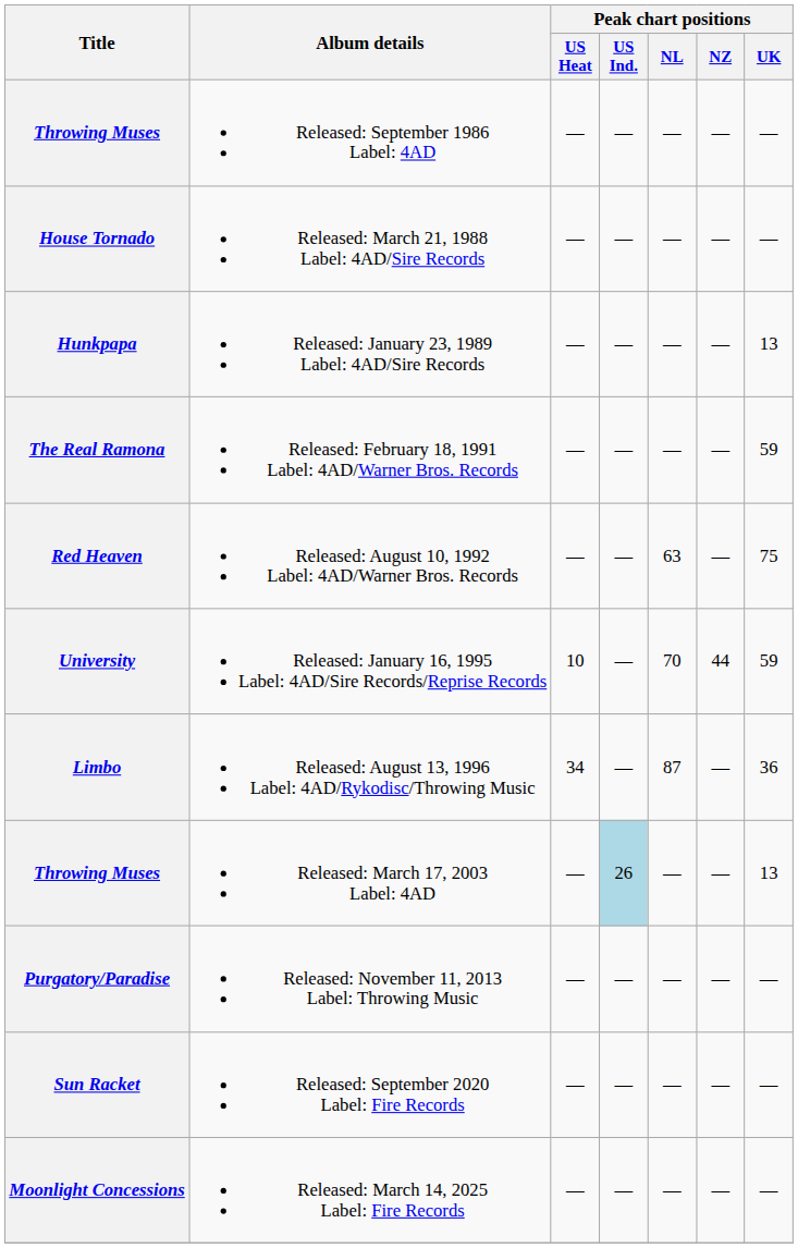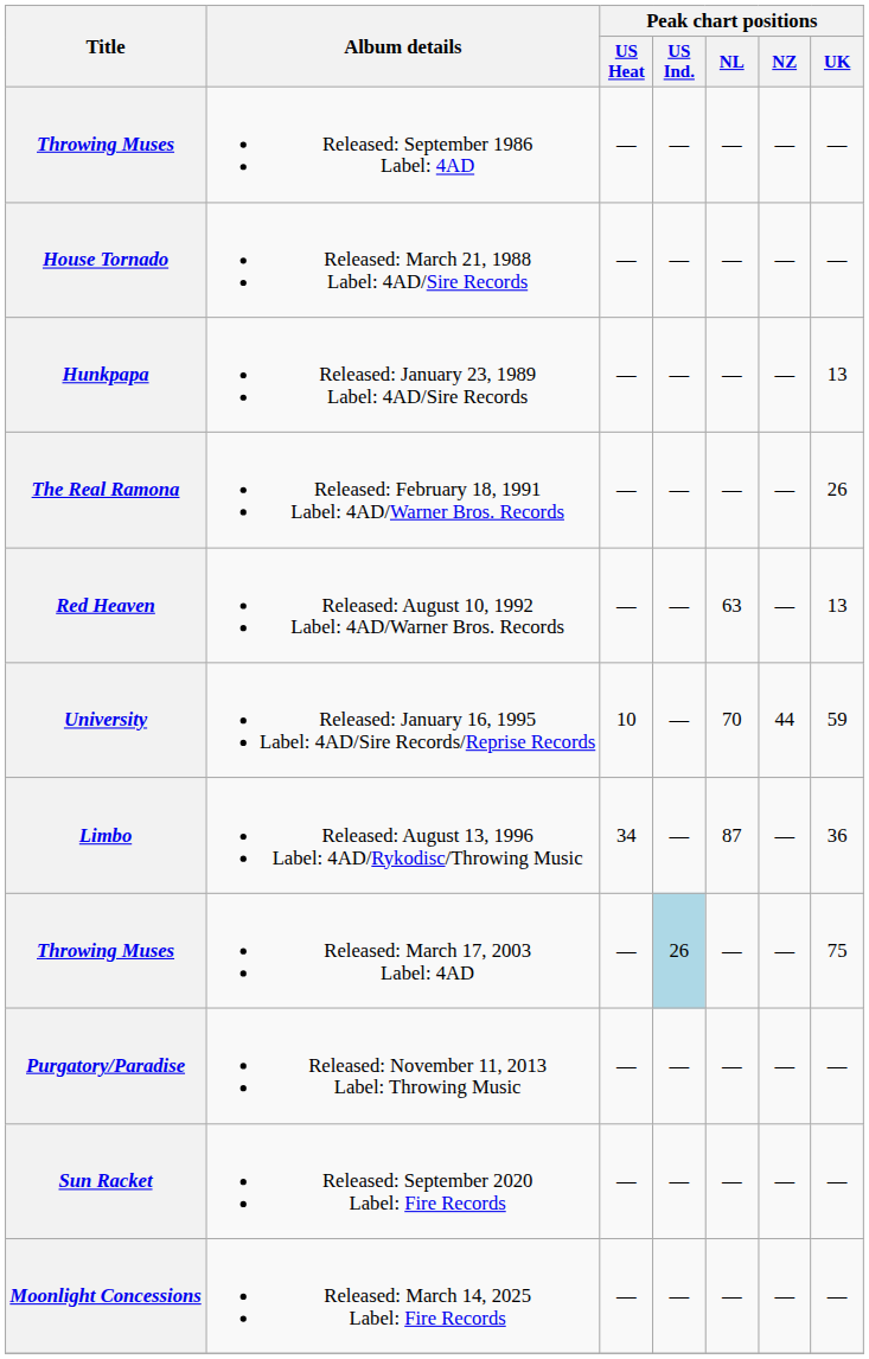The Real Ramona | Peak chart positions / UK: 59 -> 26
Red Heaven | Peak chart positions / UK: 75 -> 13
Throwing Muses / Released: March 17, 2003 Label: 4AD | Peak chart positions / UK: 13 -> 75
